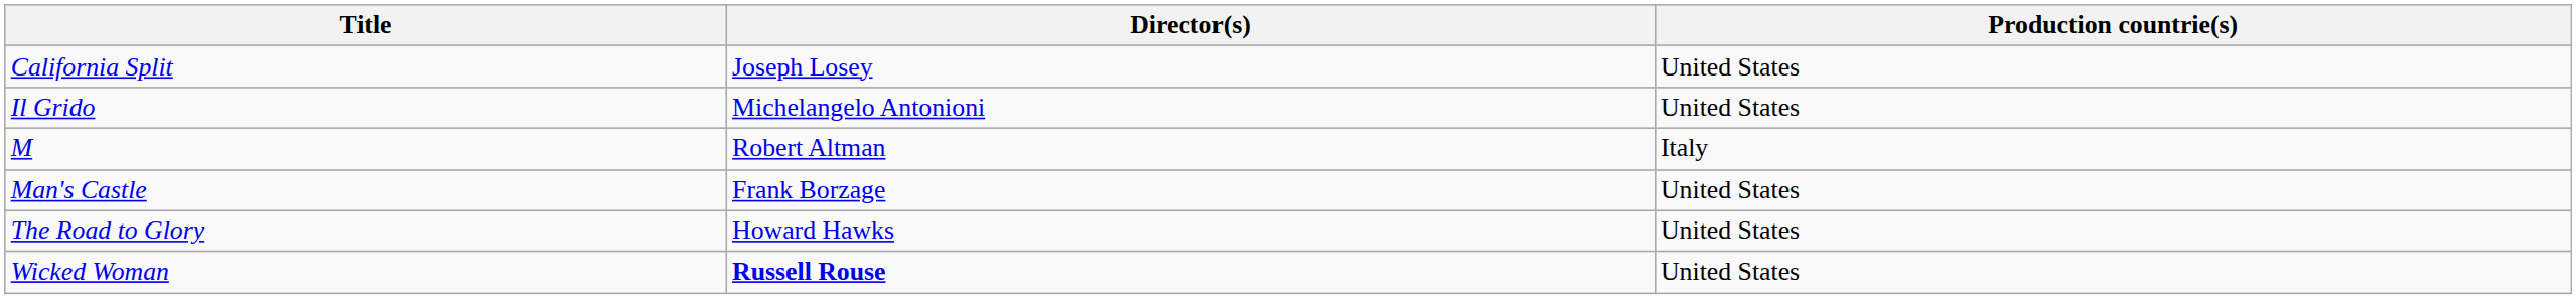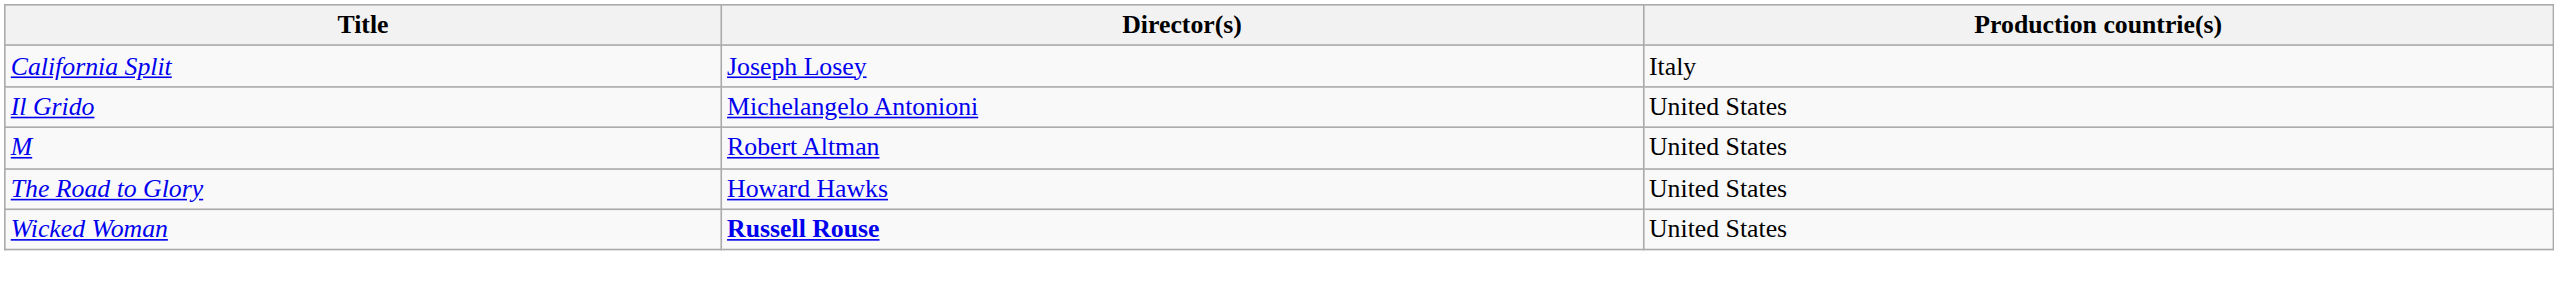California Split | Production countrie(s): United States -> Italy
M | Production countrie(s): Italy -> United States
- row: Man's Castle | Frank Borzage | United States
